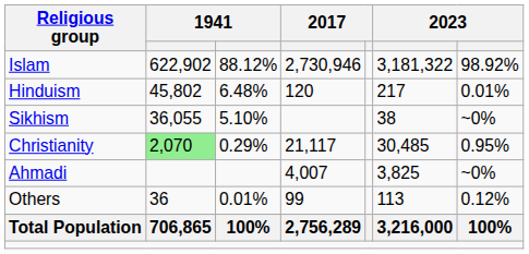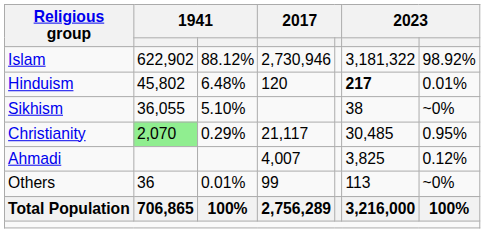Hinduism | column 6: normal -> bold
Ahmadi | column 7: ~0% -> 0.12%
Others | column 7: 0.12% -> ~0%
